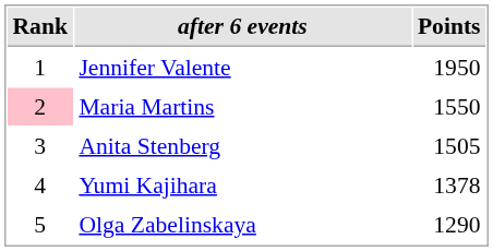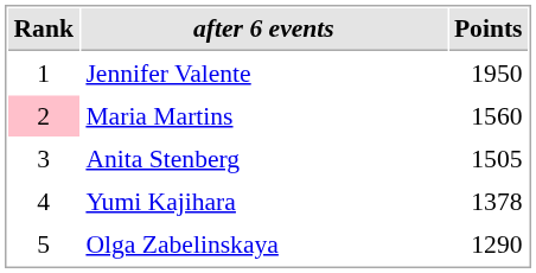Maria Martins | Points: 1550 -> 1560
